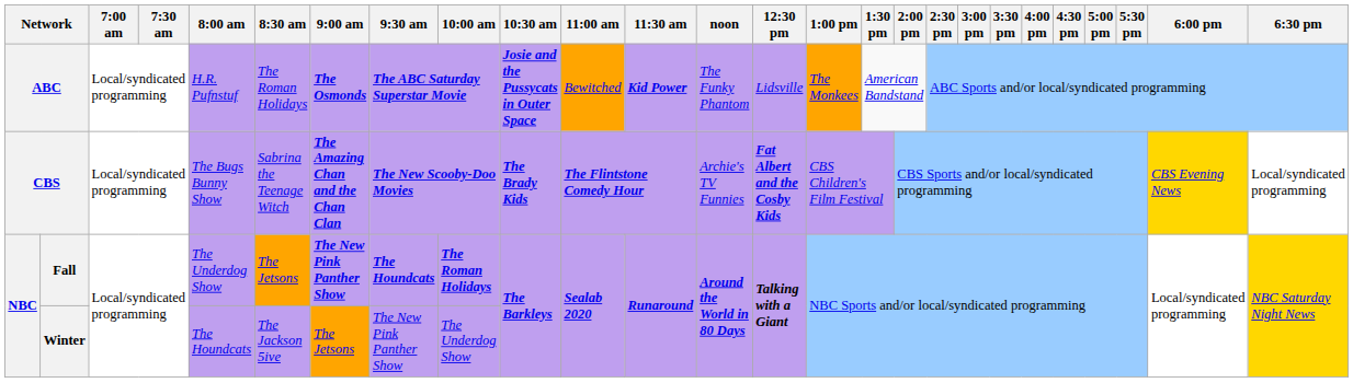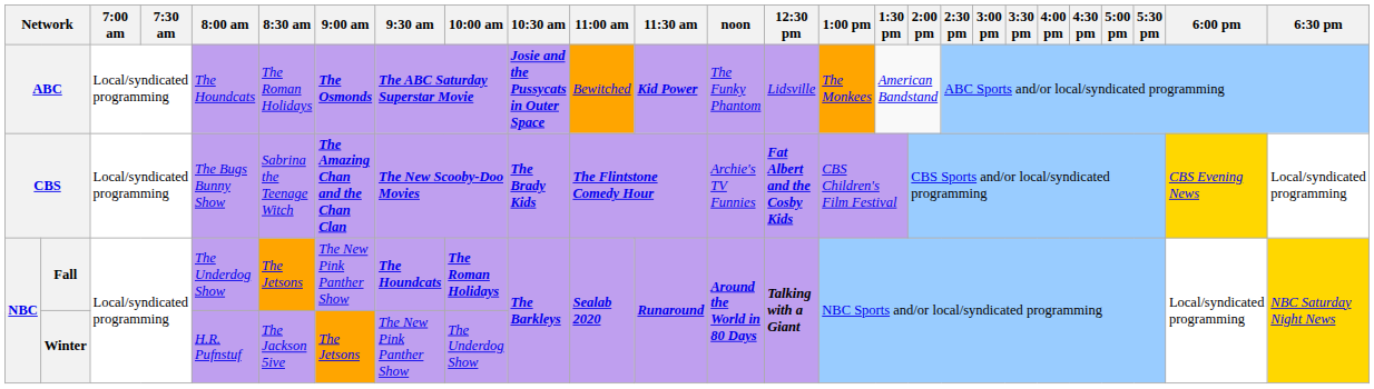ABC | 8:00 am: H.R. Pufnstuf -> The Houndcats
Fall | 9:00 am: bold -> normal
Winter | 8:00 am: The Houndcats -> H.R. Pufnstuf
